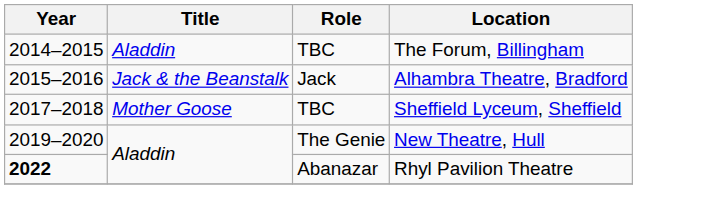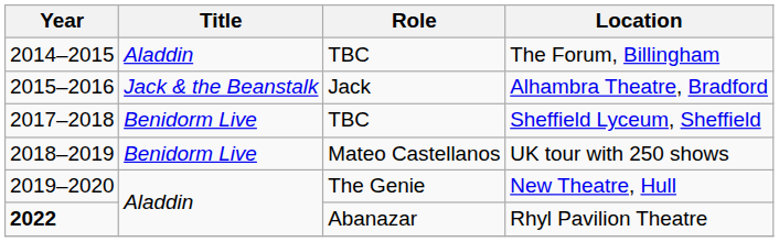Sheffield Lyceum, Sheffield | Title: Mother Goose -> Benidorm Live
+ row: 2018–2019 | Benidorm Live | Mateo Castellanos | UK tour with 250 shows
